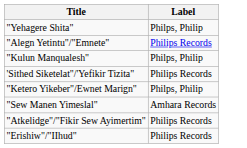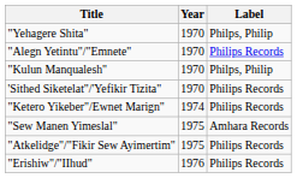+ column: Year | 1970 | 1970 | 1970 | 1970 | 1974 | 1975 | 1975 | 1976
"Ketero Yikeber"/Ewnet Marign" | Label: Philps, Philip -> Philips Records
